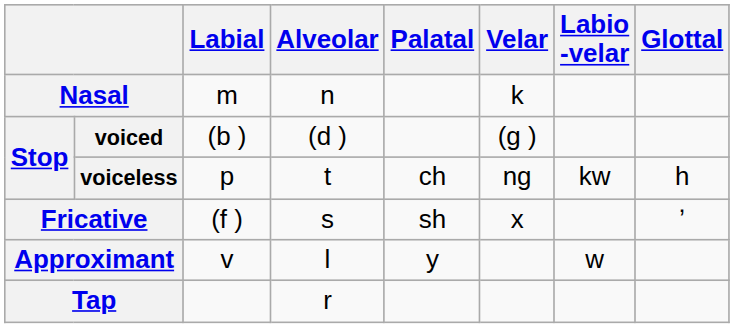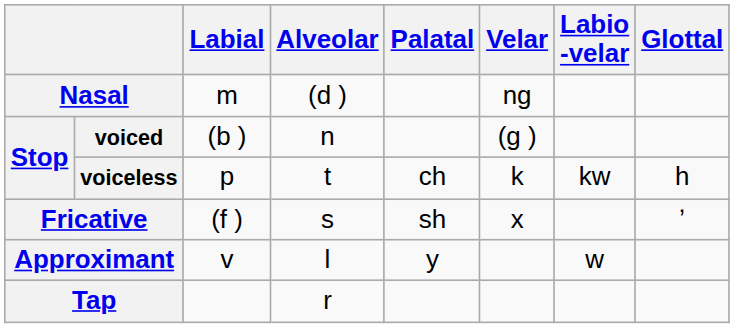Nasal | Alveolar: n -> (d )
Nasal | Velar: k -> ng
voiced | Alveolar: (d ) -> n
voiceless | Velar: ng -> k
